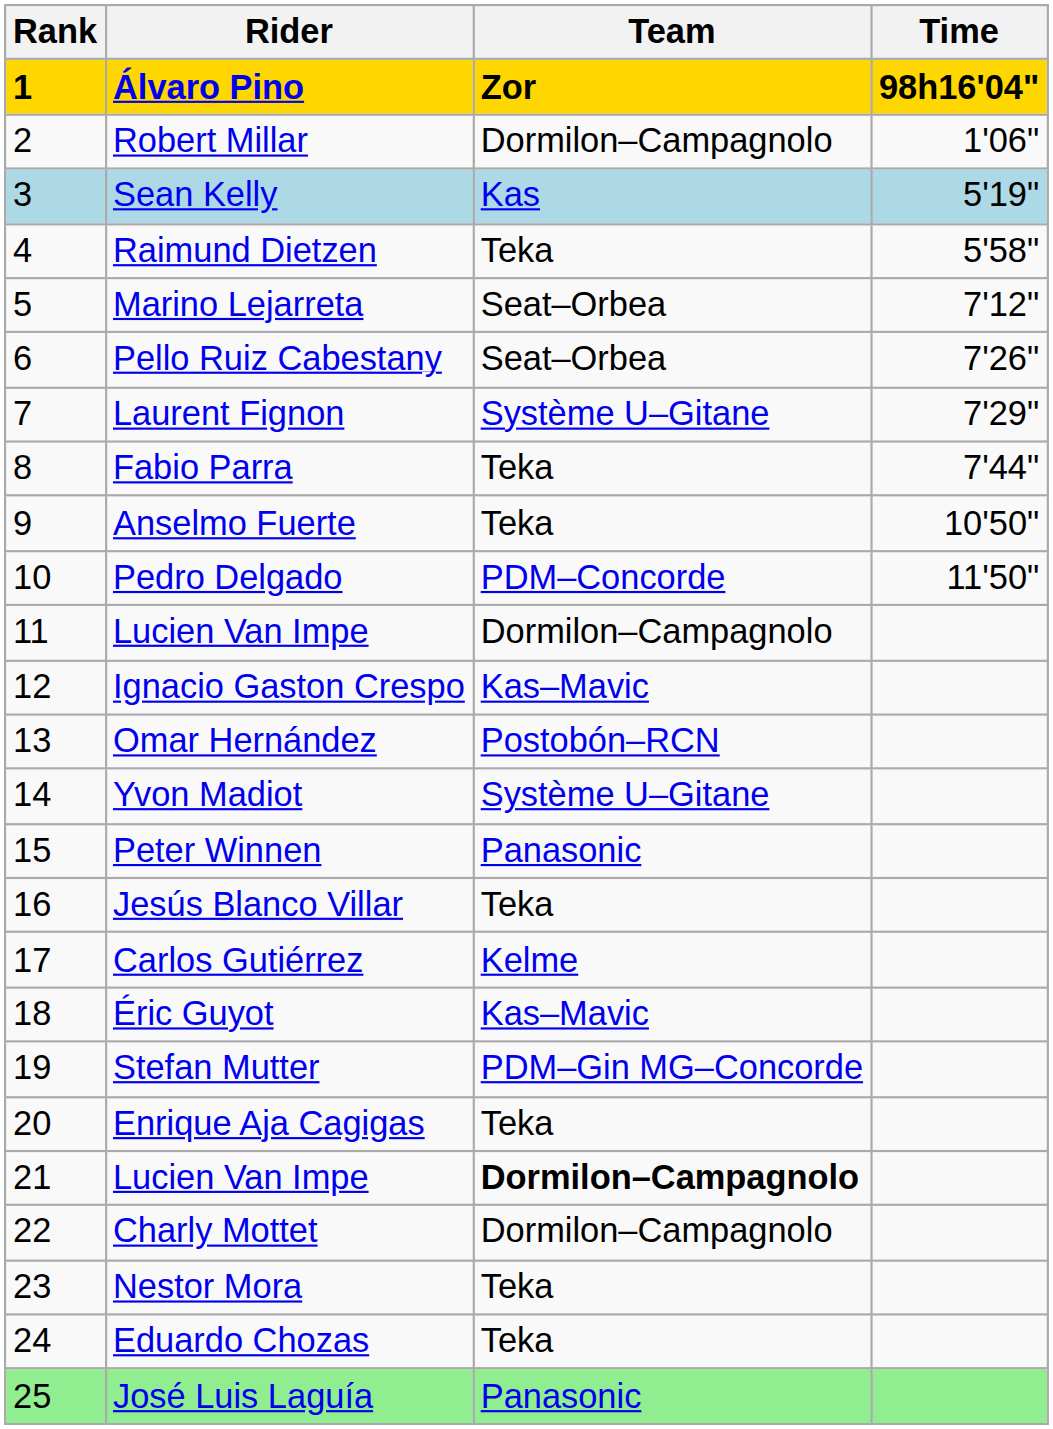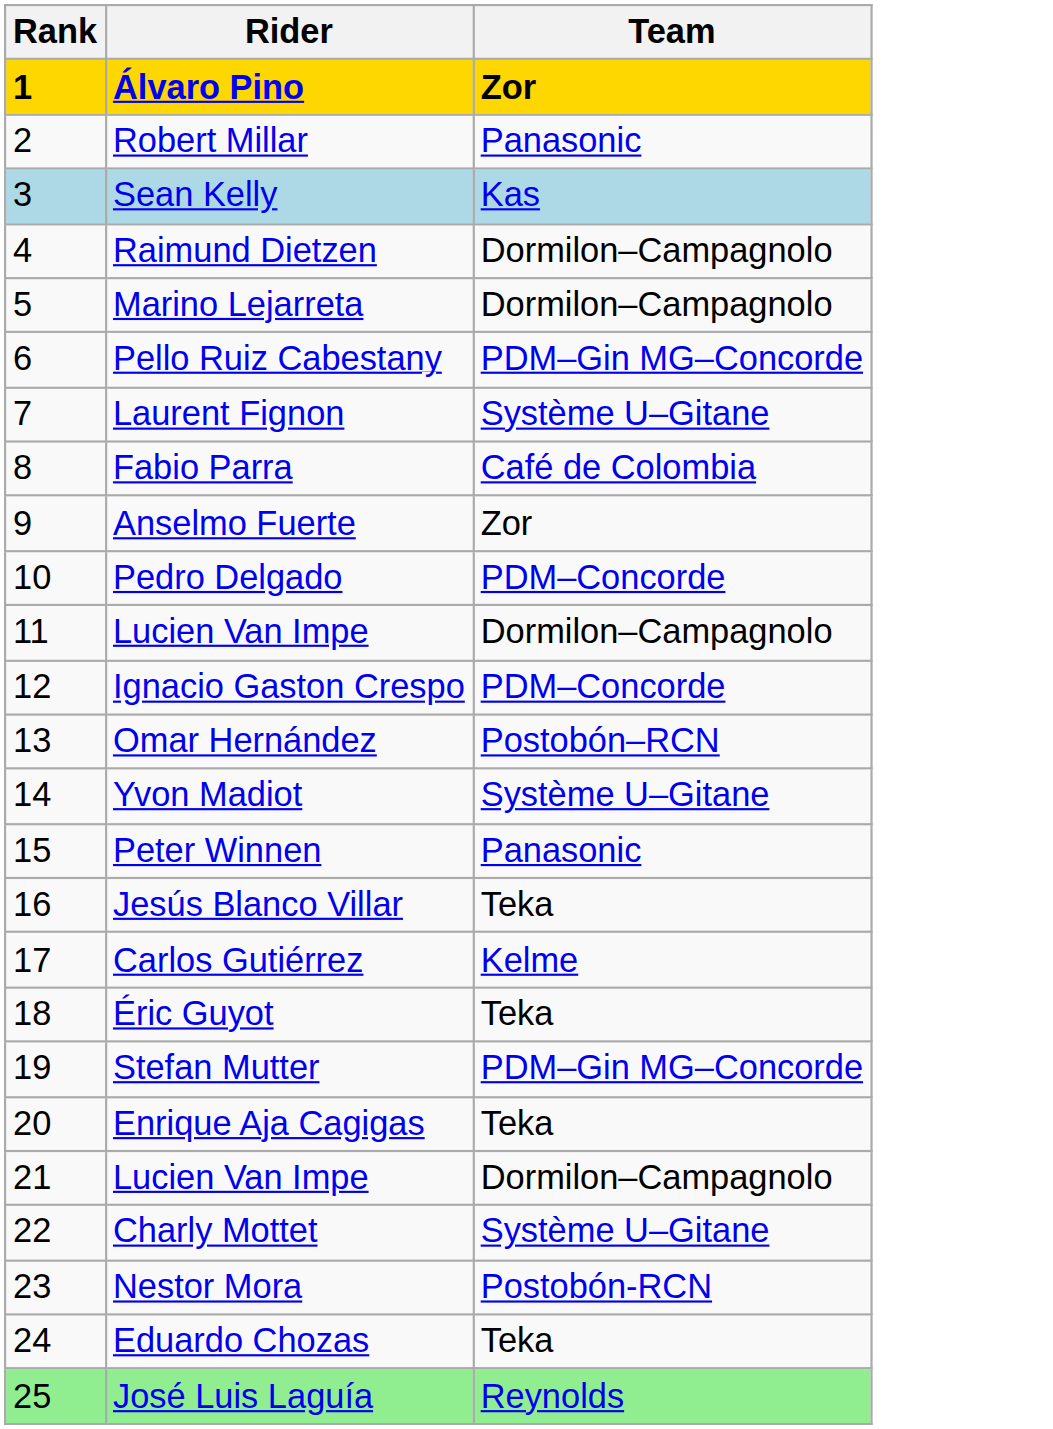- column: Time | 98h16'04" | 1'06" | 5'19" | 5'58" | 7'12" | 7'26" | 7'29" | 7'44" | 10'50" | 11'50"
Robert Millar | Team: Dormilon–Campagnolo -> Panasonic
Raimund Dietzen | Team: Teka -> Dormilon–Campagnolo
Marino Lejarreta | Team: Seat–Orbea -> Dormilon–Campagnolo
Pello Ruiz Cabestany | Team: Seat–Orbea -> PDM–Gin MG–Concorde
Fabio Parra | Team: Teka -> Café de Colombia
Anselmo Fuerte | Team: Teka -> Zor
Ignacio Gaston Crespo | Team: Kas–Mavic -> PDM–Concorde
Éric Guyot | Team: Kas–Mavic -> Teka
21 / Lucien Van Impe | Team: bold -> normal
Charly Mottet | Team: Dormilon–Campagnolo -> Système U–Gitane
Nestor Mora | Team: Teka -> Postobón-RCN
José Luis Laguía | Team: Panasonic -> Reynolds
